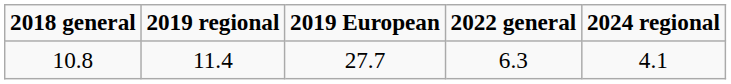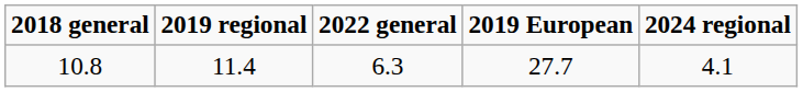columns swapped: 2019 European <-> 2022 general
